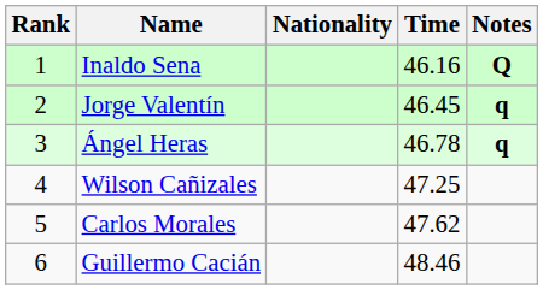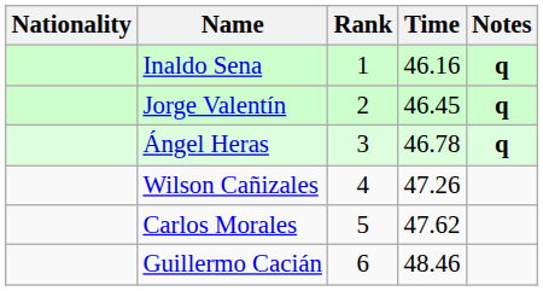columns swapped: Rank <-> Nationality
Inaldo Sena | Notes: Q -> q
Wilson Cañizales | Time: 47.25 -> 47.26
